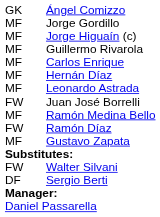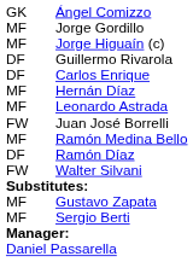Guillermo Rivarola | column 1: MF -> DF
Carlos Enrique | column 1: MF -> DF
Ramón Díaz | column 1: FW -> DF
rows swapped: Walter Silvani <-> Gustavo Zapata
Sergio Berti | column 1: DF -> MF
